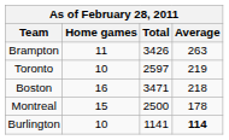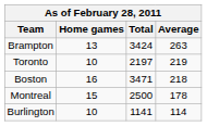Brampton | Home games: 11 -> 13
Brampton | Total: 3426 -> 3424
Toronto | Total: 2597 -> 2197
Burlington | Average: bold -> normal
